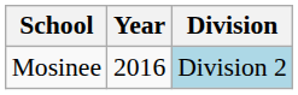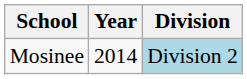Mosinee | Year: 2016 -> 2014
